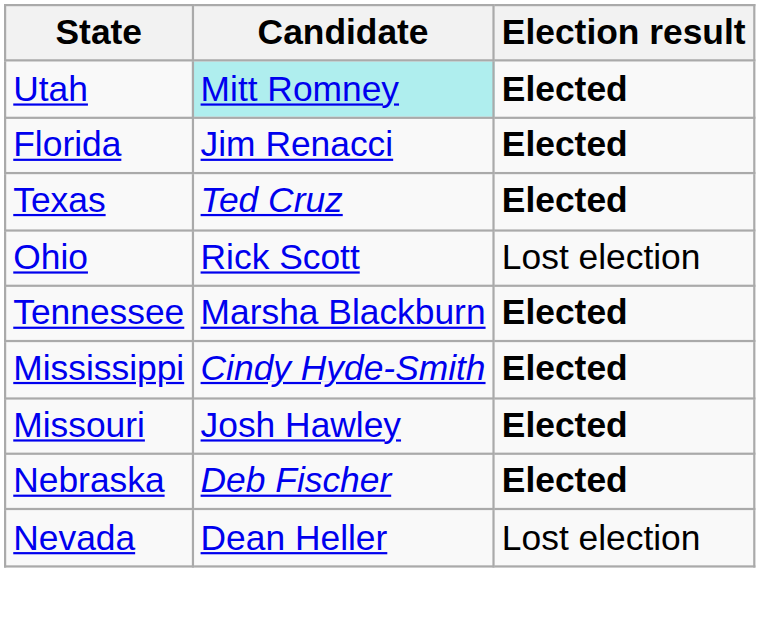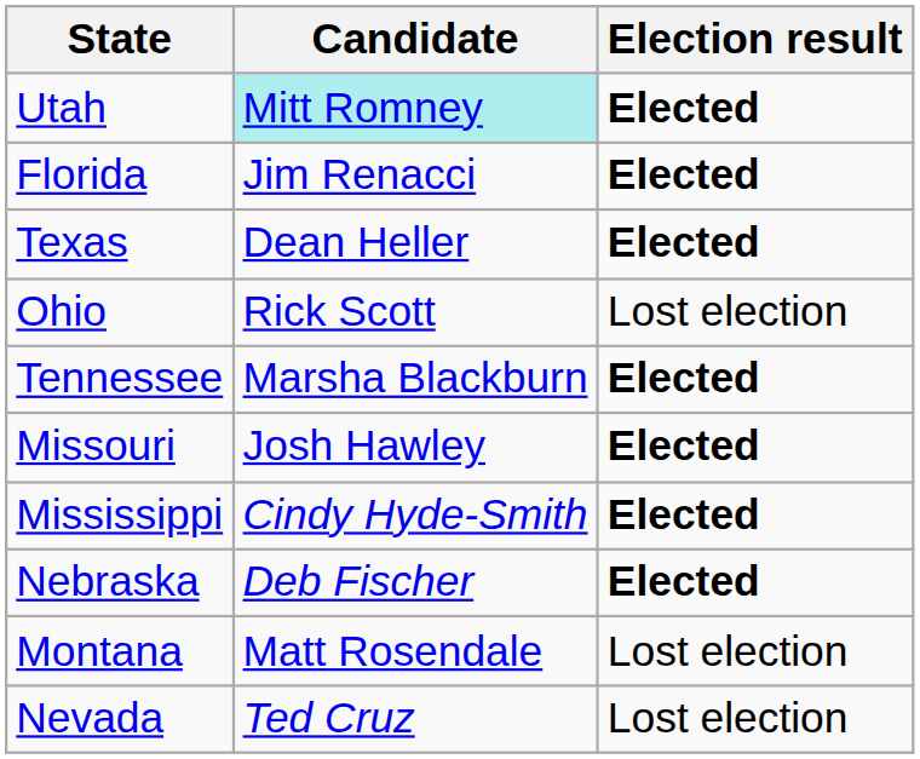Texas | Candidate: Ted Cruz -> Dean Heller
rows swapped: Mississippi <-> Missouri
+ row: Montana | Matt Rosendale | Lost election
Nevada | Candidate: Dean Heller -> Ted Cruz
